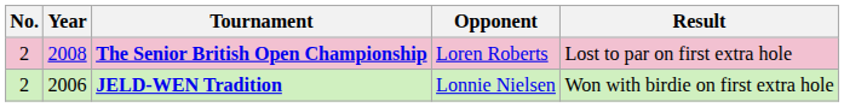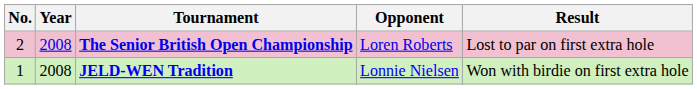JELD-WEN Tradition | No.: 2 -> 1
JELD-WEN Tradition | Year: 2006 -> 2008
